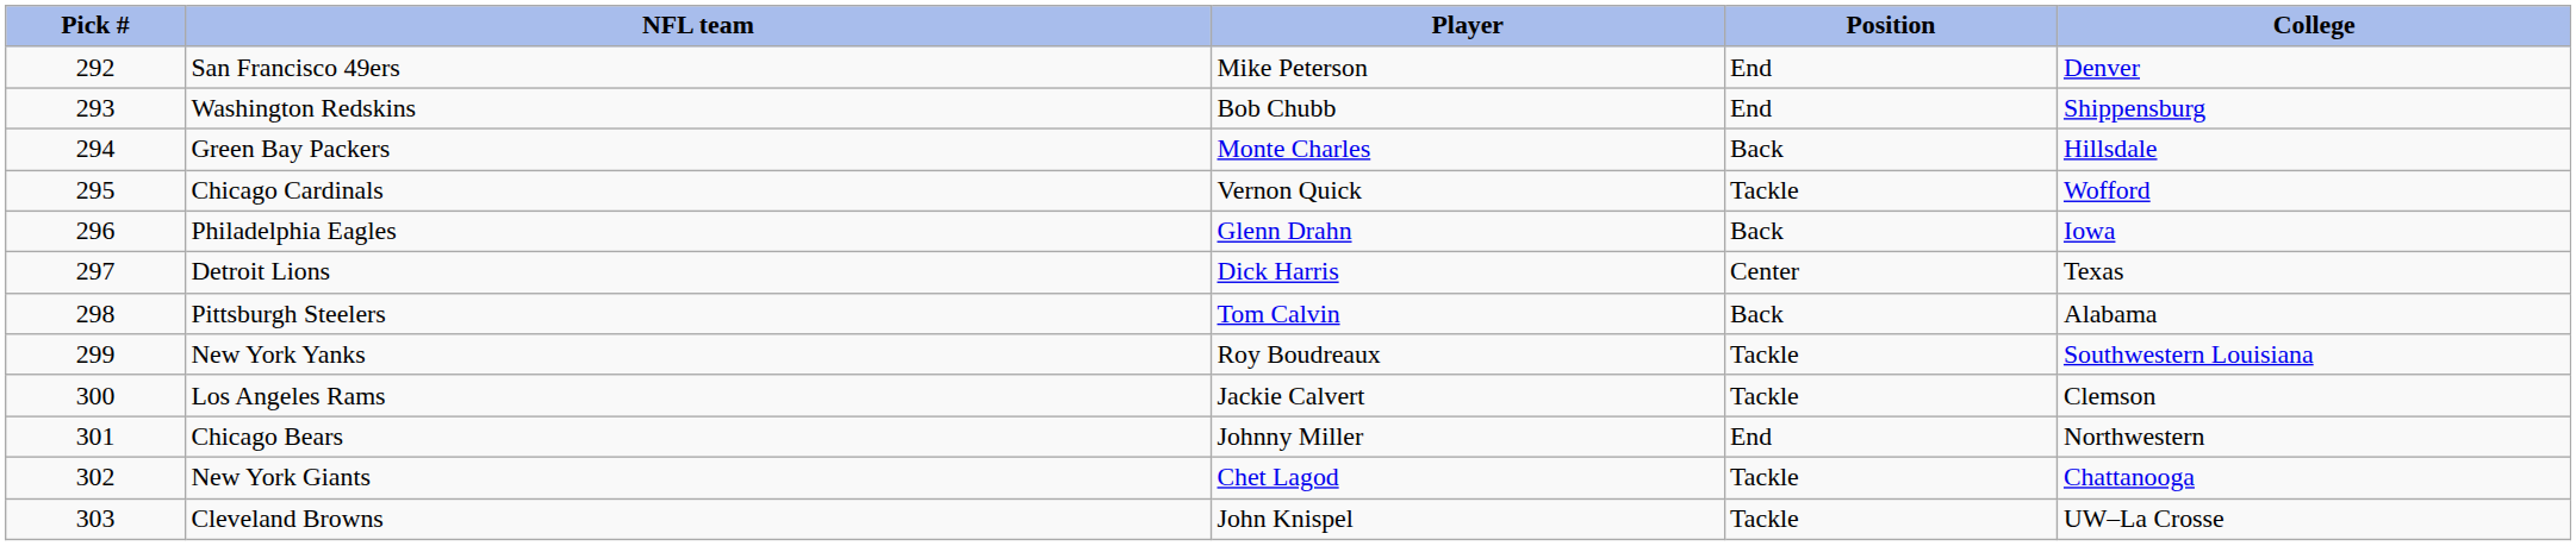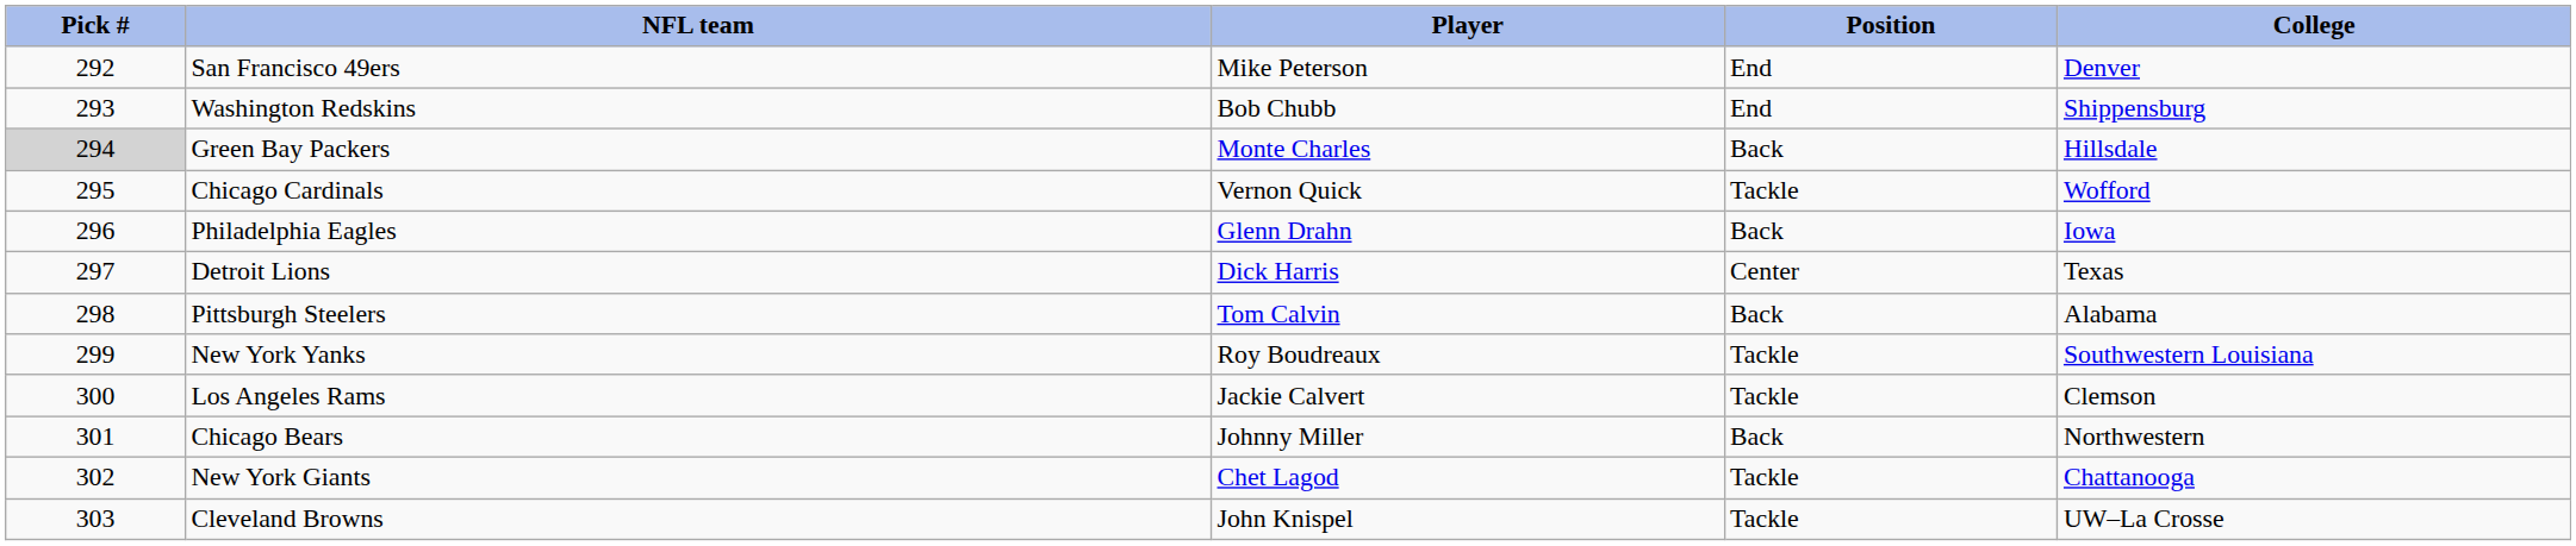Green Bay Packers | Pick #: no background -> lightgrey background
Chicago Bears | Position: End -> Back
